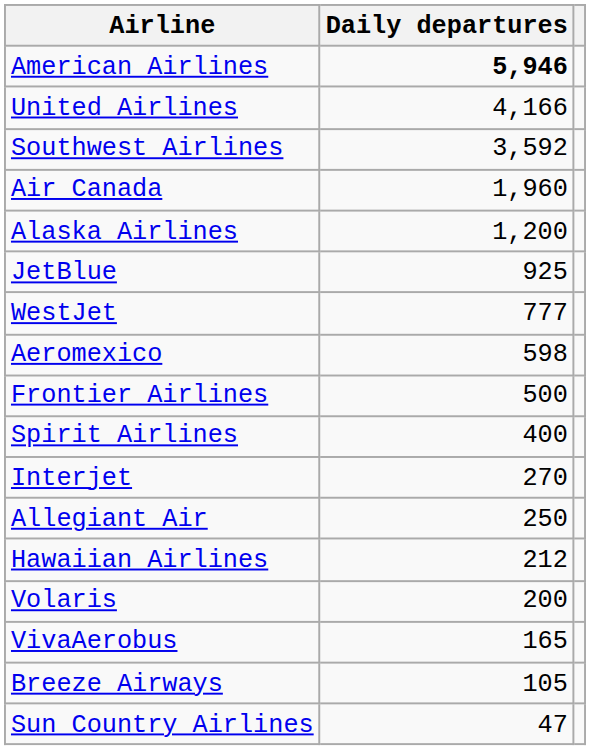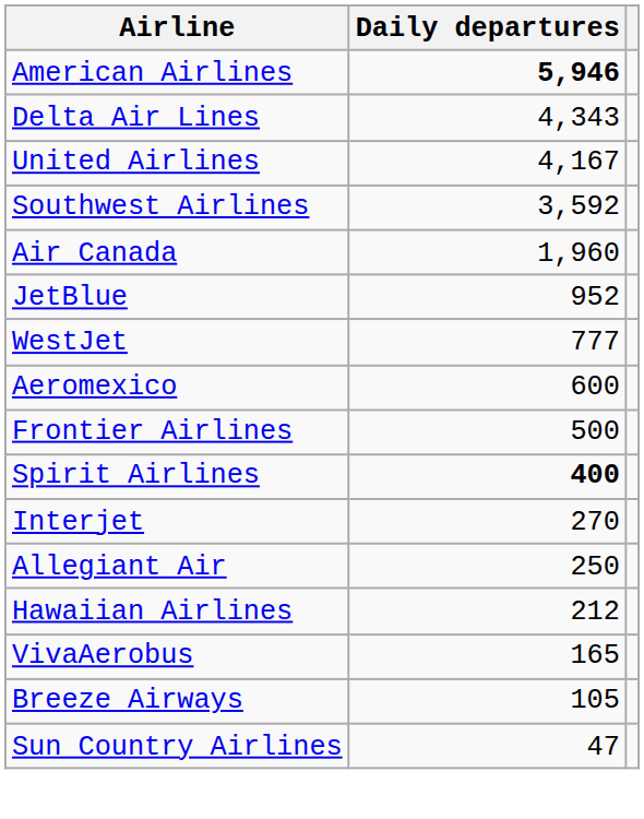+ row: Delta Air Lines | 4,343
United Airlines | Daily departures: 4,166 -> 4,167
- row: Alaska Airlines | 1,200
JetBlue | Daily departures: 925 -> 952
Aeromexico | Daily departures: 598 -> 600
Spirit Airlines | Daily departures: normal -> bold
- row: Volaris | 200
